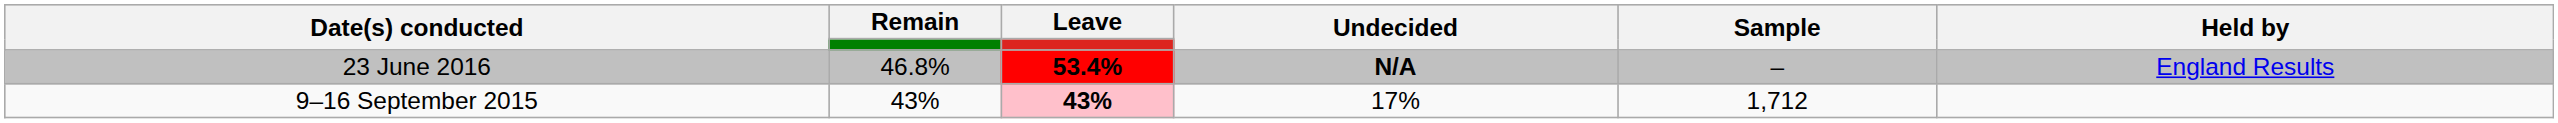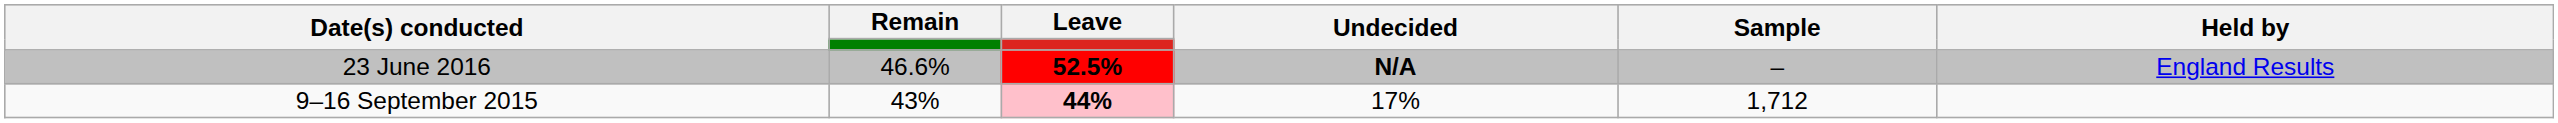23 June 2016 | Remain: 46.8% -> 46.6%
23 June 2016 | Leave: 53.4% -> 52.5%
9–16 September 2015 | Leave: 43% -> 44%
